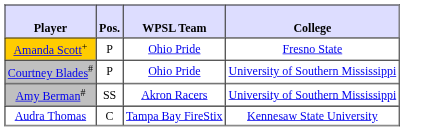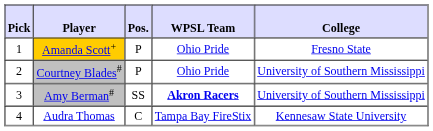+ column: Pick | 1 | 2 | 3 | 4
Amy Berman# | WPSL Team: normal -> bold
